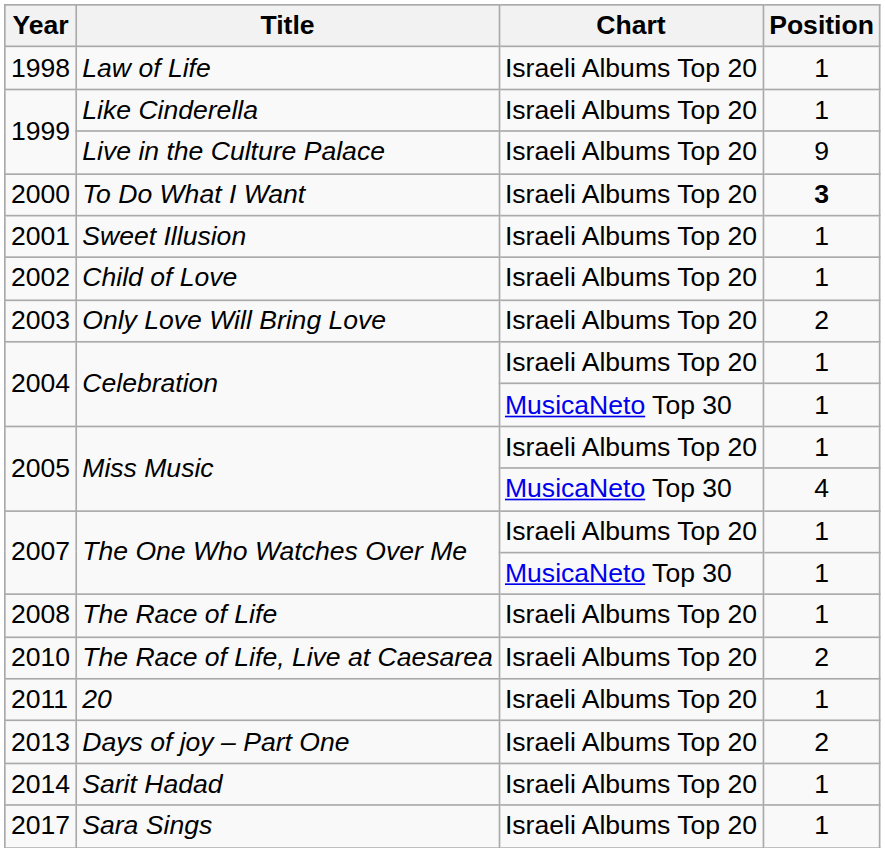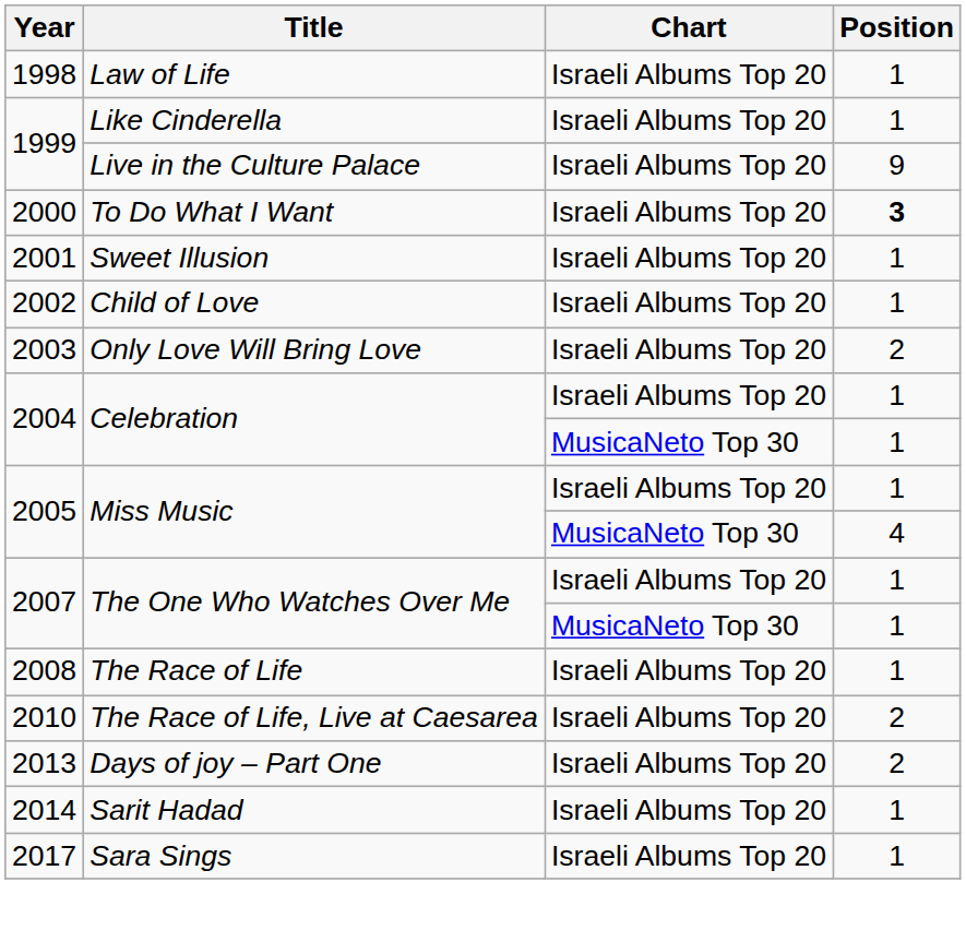- row: 2011 | 20 | Israeli Albums Top 20 | 1
